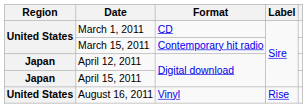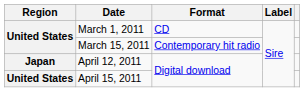April 15, 2011 | Region: Japan -> United States
- row: United States | August 16, 2011 | Vinyl | Rise
